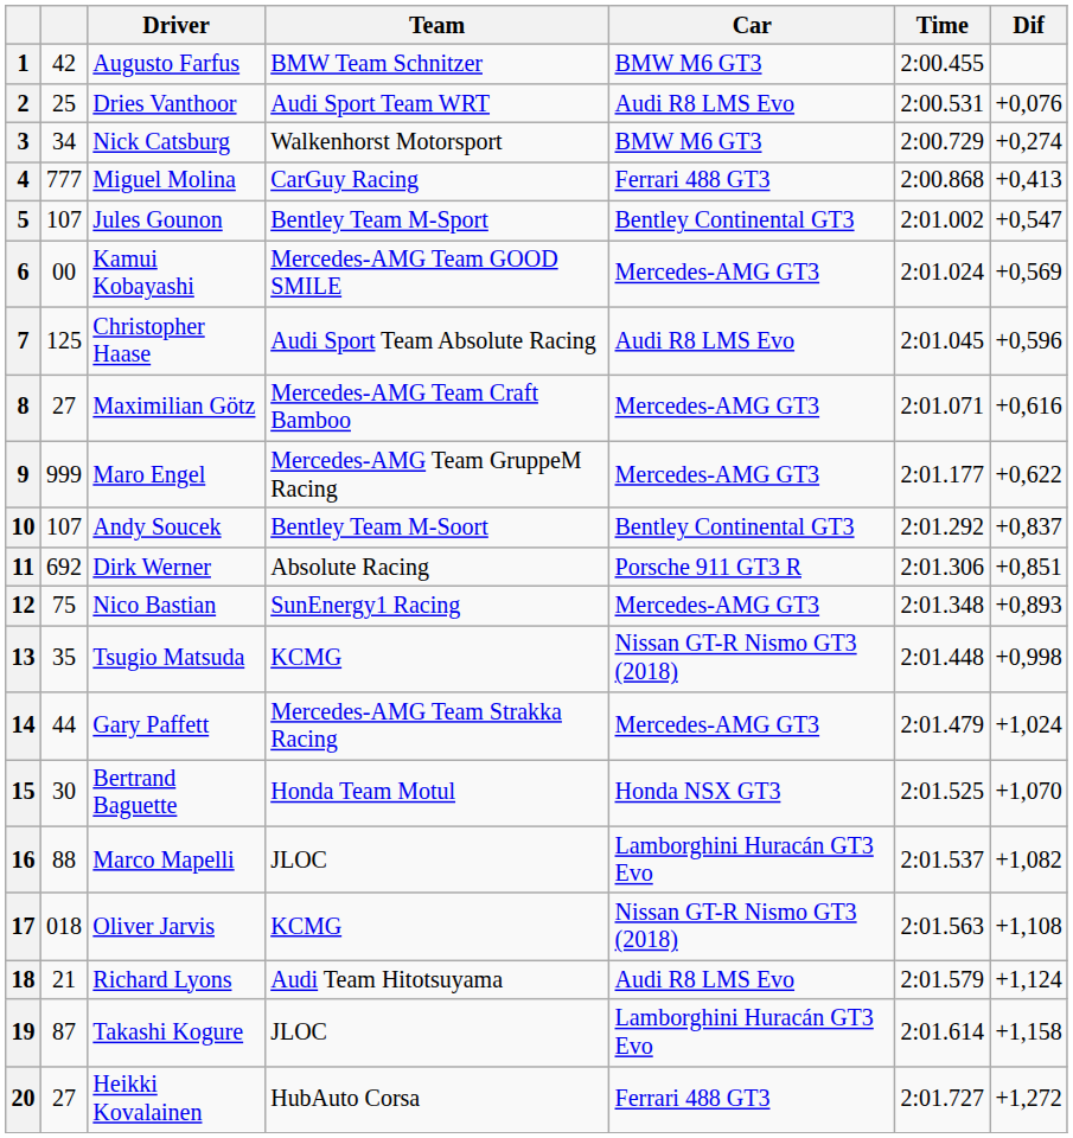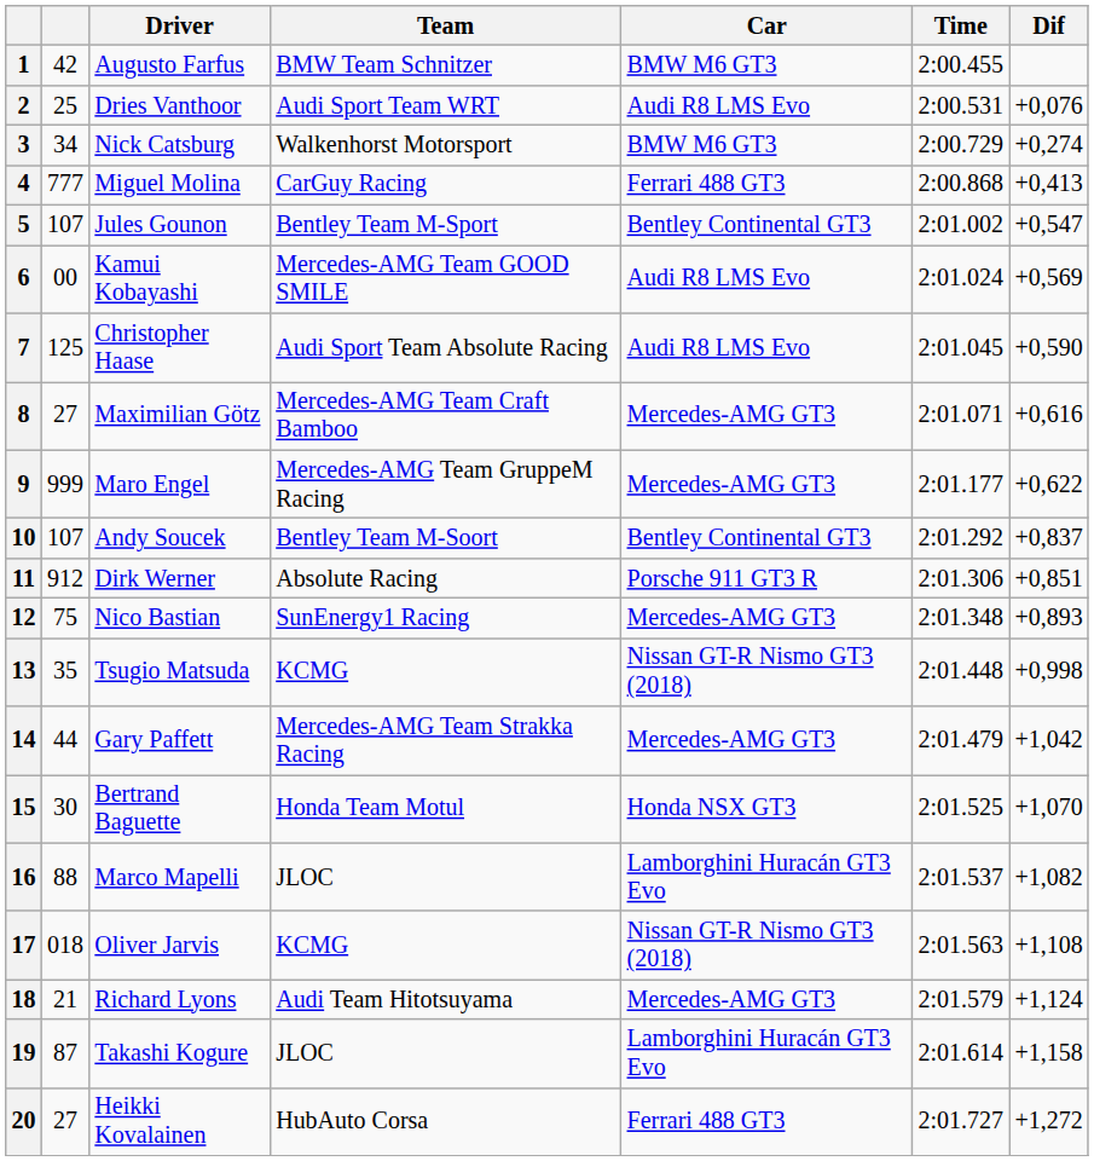6 | Car: Mercedes-AMG GT3 -> Audi R8 LMS Evo
7 | Dif: +0,596 -> +0,590
11 | column 2: 692 -> 912
14 | Dif: +1,024 -> +1,042
18 | Car: Audi R8 LMS Evo -> Mercedes-AMG GT3
